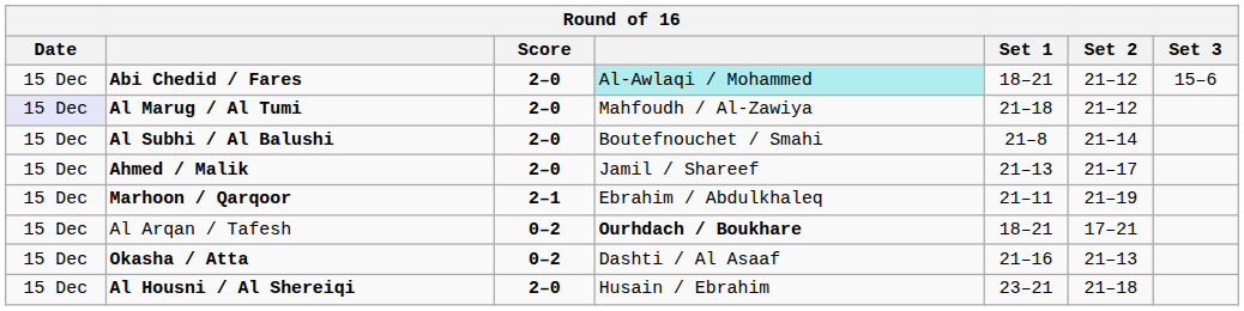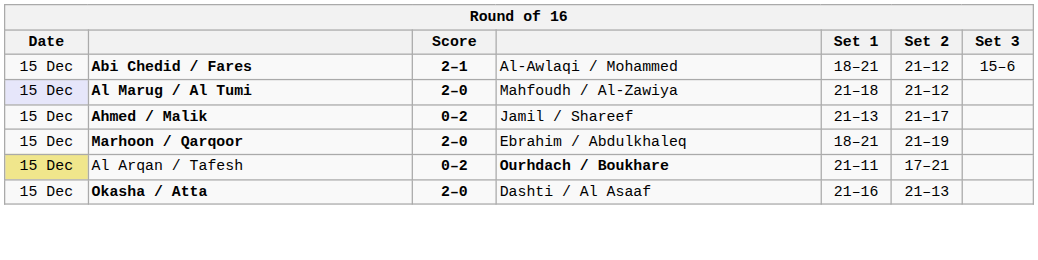Abi Chedid / Fares | Score: 2–0 -> 2–1
Abi Chedid / Fares | column 4: paleturquoise background -> no background
- row: 15 Dec | Al Subhi / Al Balushi | 2–0 | Boutefnouchet / Smahi | 21–8 | 21–14
Ahmed / Malik | Score: 2–0 -> 0–2
Marhoon / Qarqoor | Score: 2–1 -> 2–0
Marhoon / Qarqoor | Set 1: 21–11 -> 18–21
Al Arqan / Tafesh | Date: no background -> khaki background
Al Arqan / Tafesh | Set 1: 18–21 -> 21–11
Okasha / Atta | Score: 0–2 -> 2–0
- row: 15 Dec | Al Housni / Al Shereiqi | 2–0 | Husain / Ebrahim | 23–21 | 21–18
